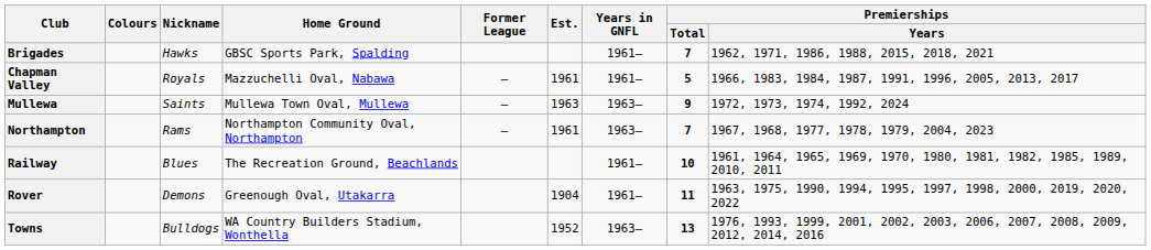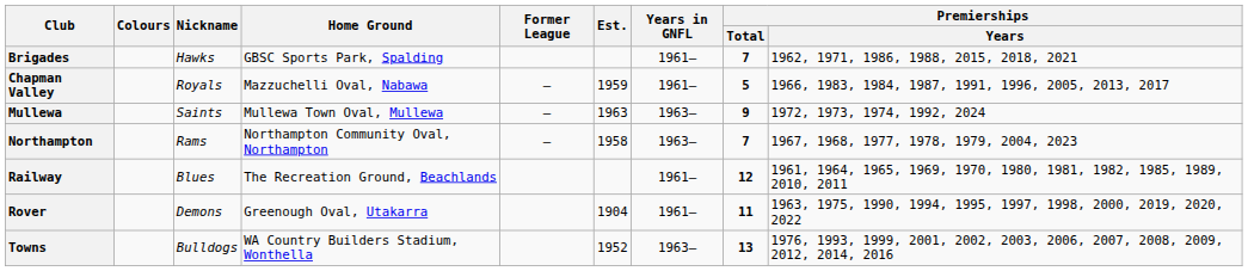Chapman Valley | Est.: 1961 -> 1959
Northampton | Est.: 1961 -> 1958
Railway | Premierships / Total: 10 -> 12
